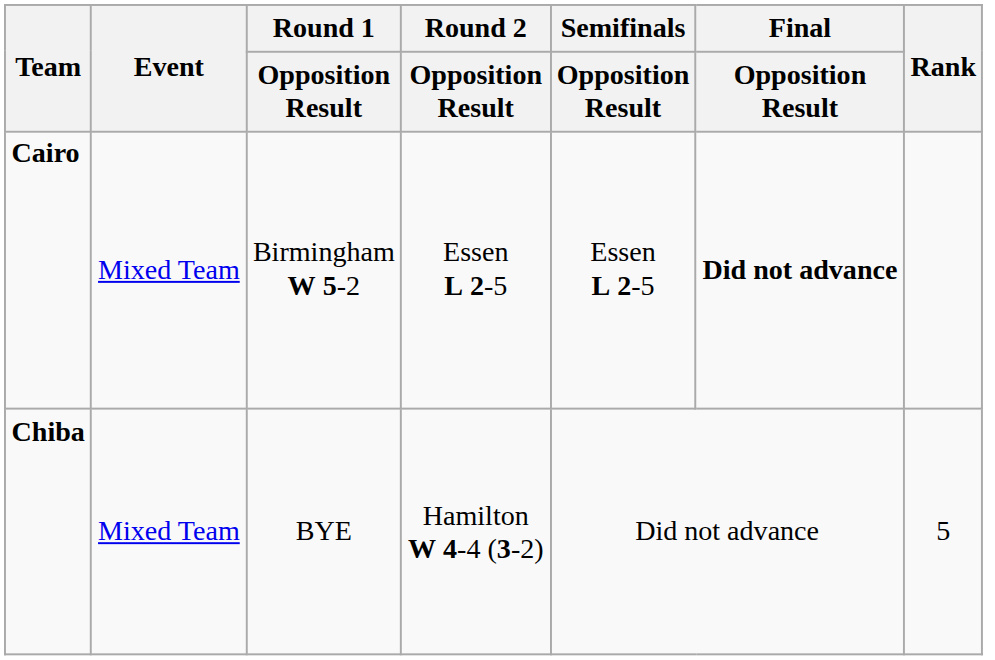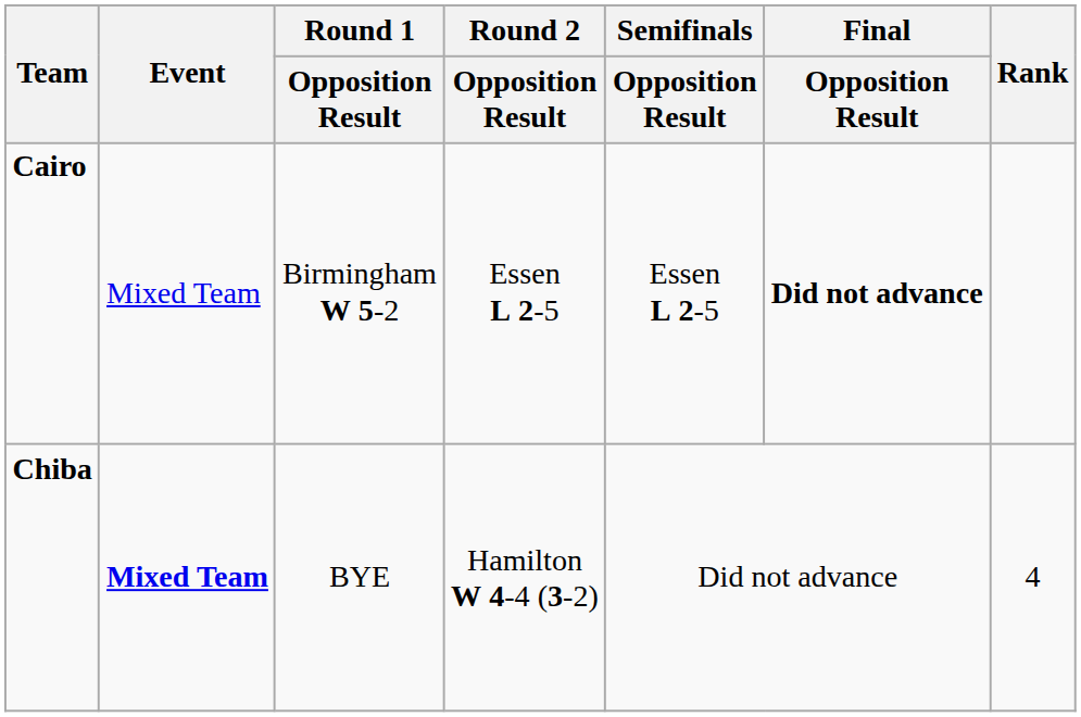Chiba | Event: normal -> bold
Chiba | Rank: 5 -> 4
